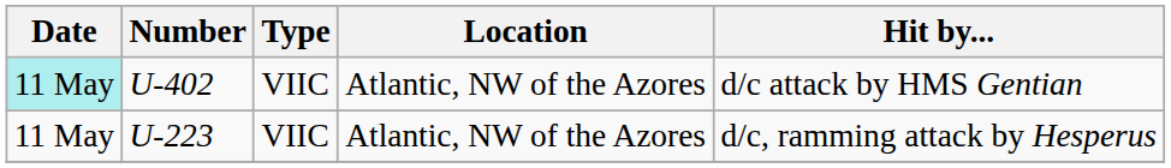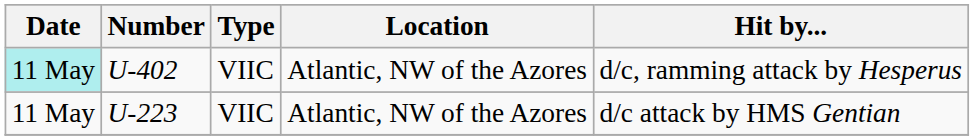U-402 | Hit by...: d/c attack by HMS Gentian -> d/c, ramming attack by Hesperus
U-223 | Hit by...: d/c, ramming attack by Hesperus -> d/c attack by HMS Gentian
